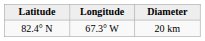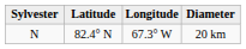+ column: Sylvester | N
